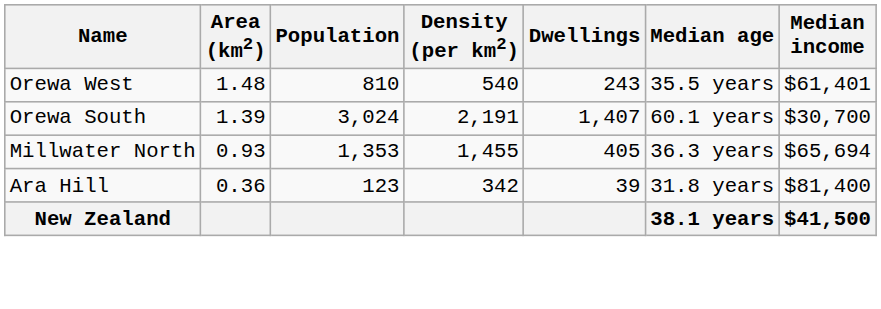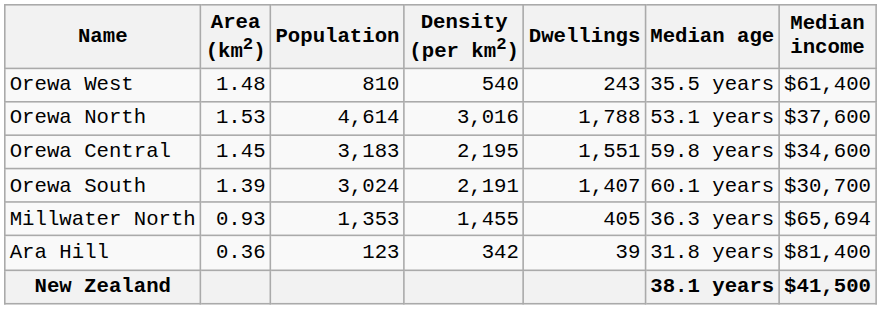Orewa West | Median income: $61,401 -> $61,400
+ row: Orewa North | 1.53 | 4,614 | 3,016 | 1,788 | 53.1 years | $37,600
+ row: Orewa Central | 1.45 | 3,183 | 2,195 | 1,551 | 59.8 years | $34,600
